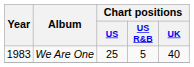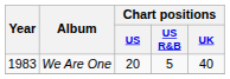We Are One | Chart positions / US: 25 -> 20
